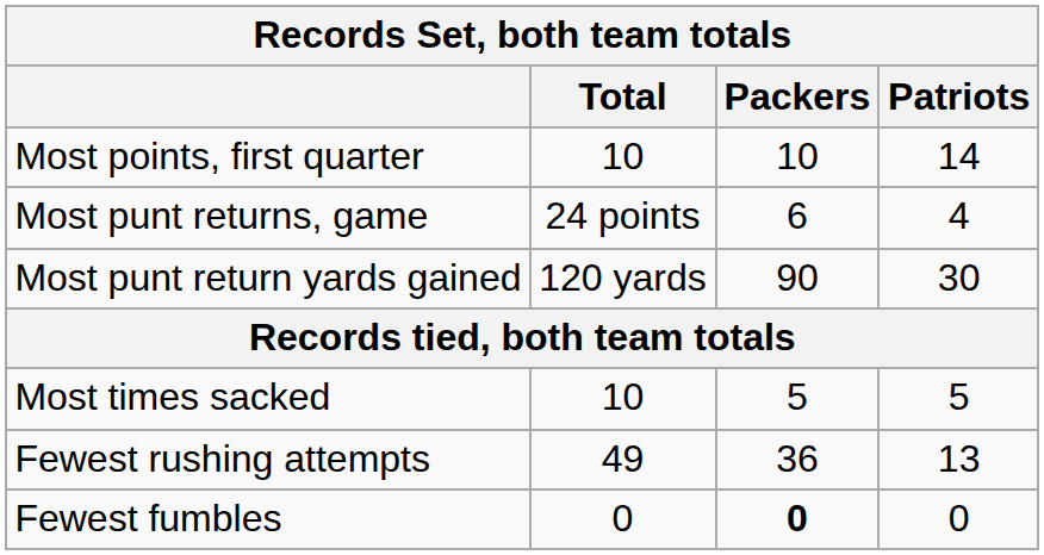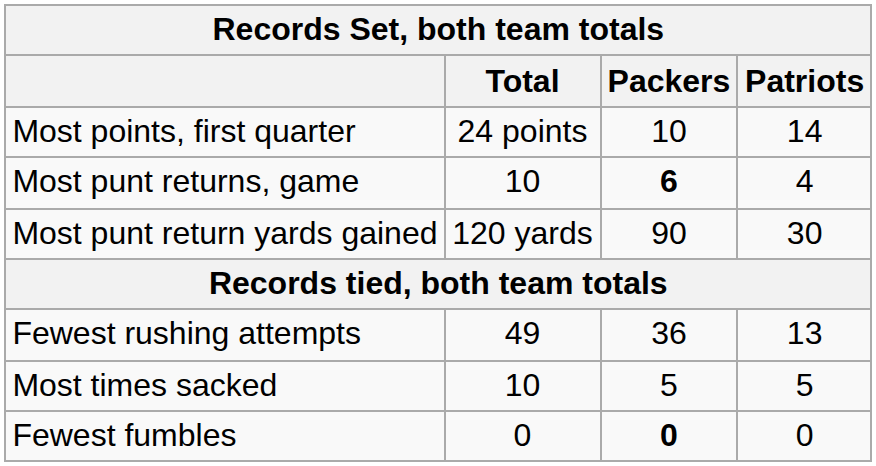Most points, first quarter | Total: 10 -> 24 points
Most punt returns, game | Total: 24 points -> 10
Most punt returns, game | Packers: normal -> bold
rows swapped: Fewest rushing attempts <-> Most times sacked
